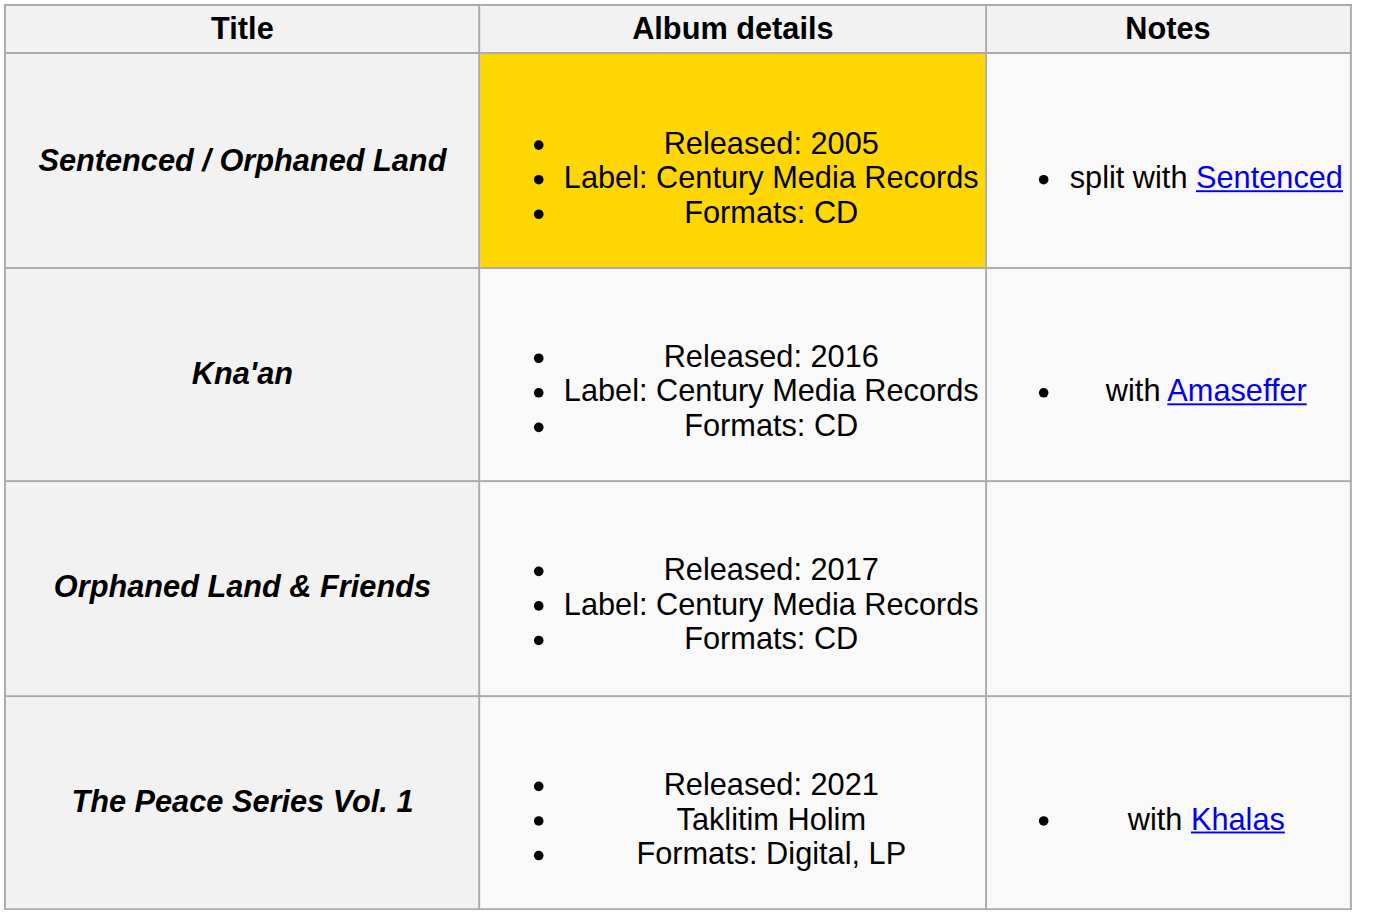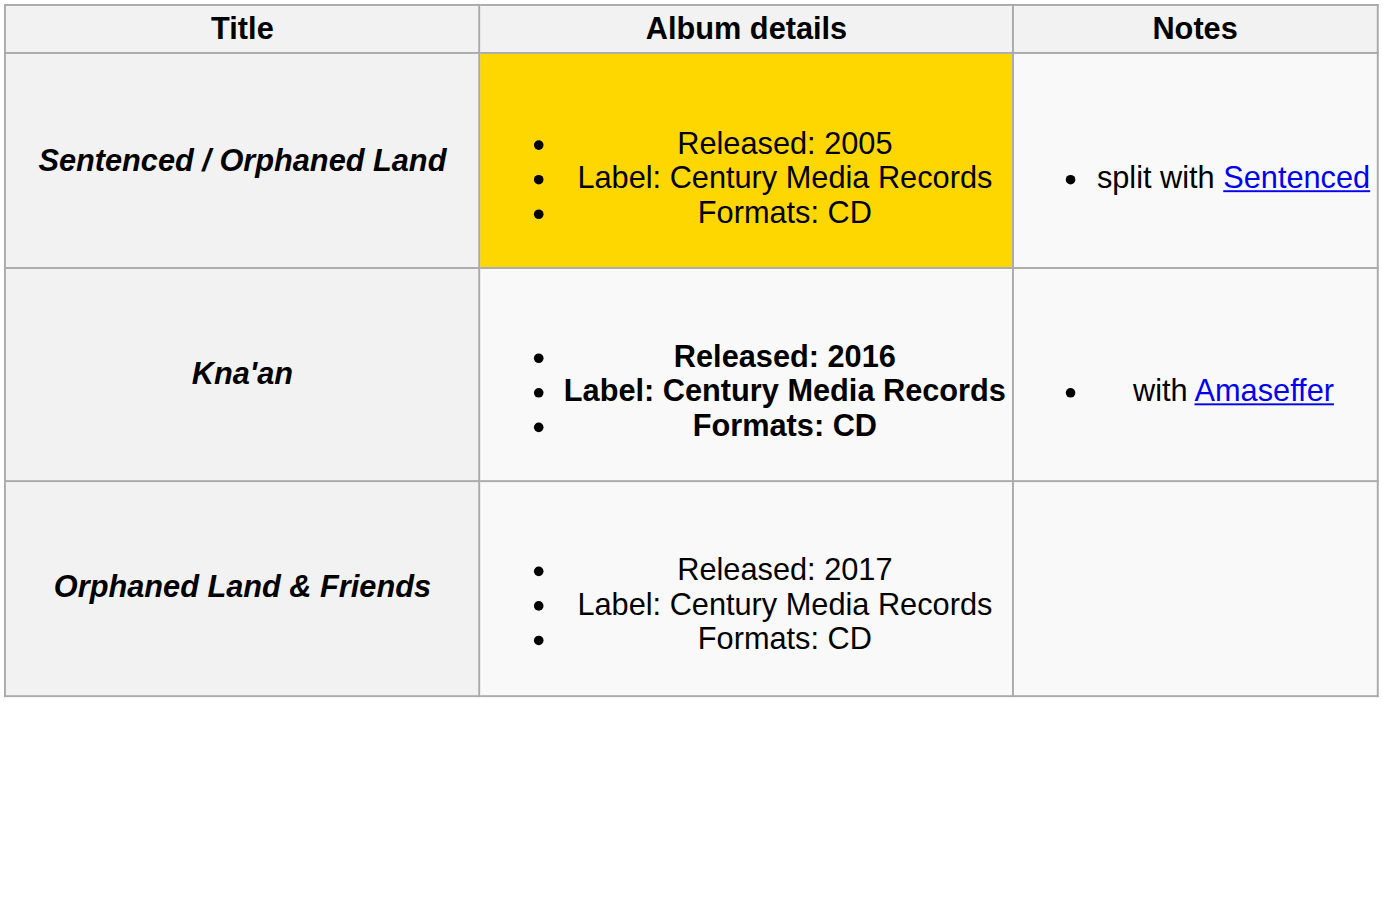Kna'an | Album details: normal -> bold
- row: The Peace Series Vol. 1 | Released: 2021 Taklitim Holim Formats: Digital, LP | with Khalas
